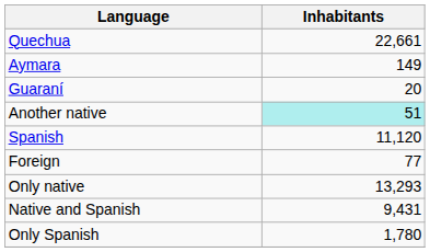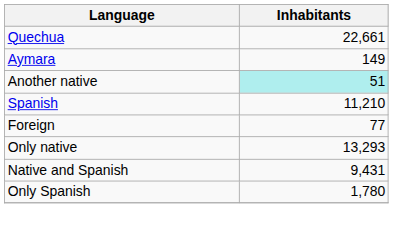- row: Guaraní | 20
Spanish | Inhabitants: 11,120 -> 11,210
